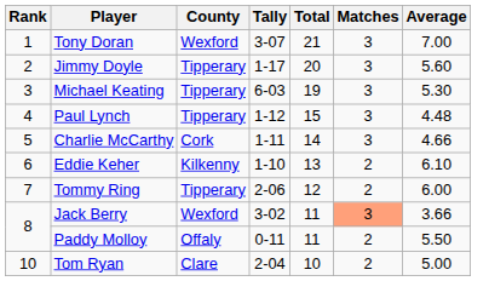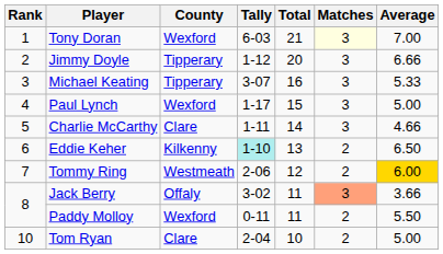Tony Doran | Tally: 3-07 -> 6-03
Tony Doran | Matches: no background -> lightyellow background
Jimmy Doyle | Tally: 1-17 -> 1-12
Jimmy Doyle | Average: 5.60 -> 6.66
Michael Keating | Tally: 6-03 -> 3-07
Michael Keating | Total: 19 -> 16
Michael Keating | Average: 5.30 -> 5.33
Paul Lynch | County: Tipperary -> Wexford
Paul Lynch | Tally: 1-12 -> 1-17
Paul Lynch | Average: 4.48 -> 5.00
Charlie McCarthy | County: Cork -> Clare
Eddie Keher | Tally: no background -> paleturquoise background
Eddie Keher | Average: 6.10 -> 6.50
Tommy Ring | County: Tipperary -> Westmeath
Tommy Ring | Average: no background -> gold background
Jack Berry | County: Wexford -> Offaly
Paddy Molloy | County: Offaly -> Wexford
